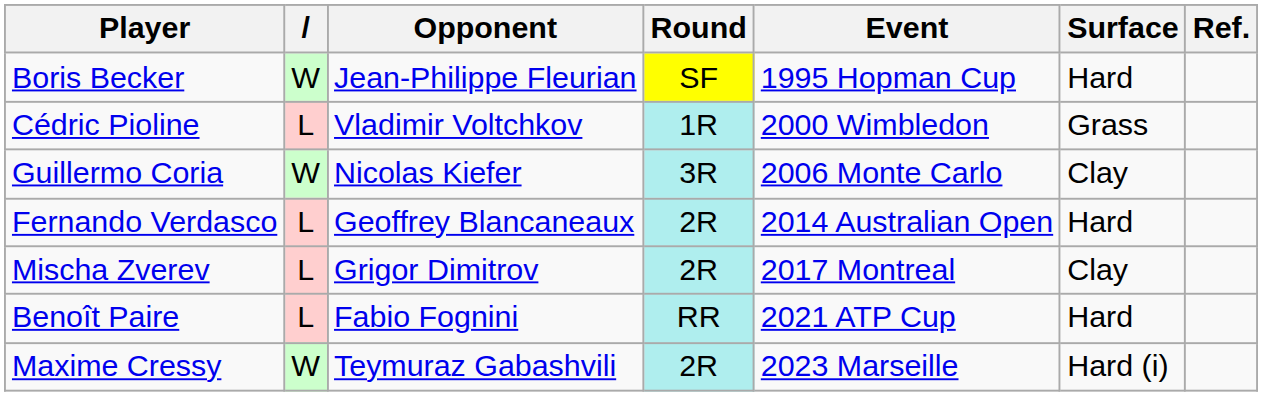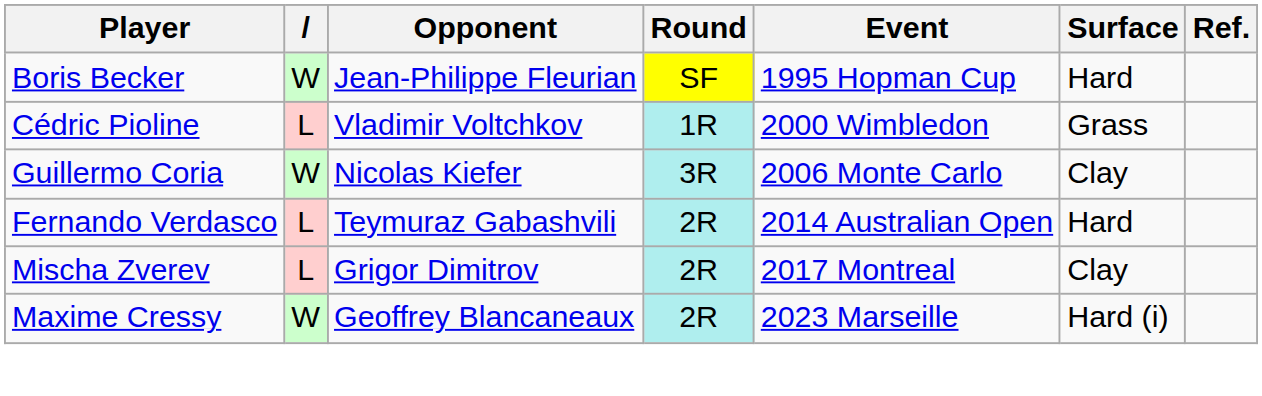Fernando Verdasco | Opponent: Geoffrey Blancaneaux -> Teymuraz Gabashvili
- row: Benoît Paire | L | Fabio Fognini | RR | 2021 ATP Cup | Hard
Maxime Cressy | Opponent: Teymuraz Gabashvili -> Geoffrey Blancaneaux
